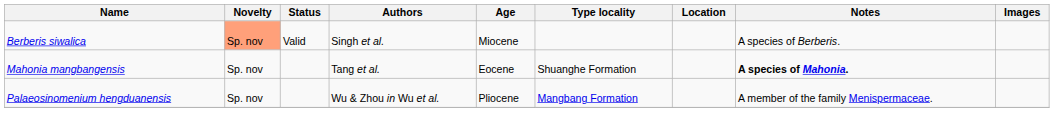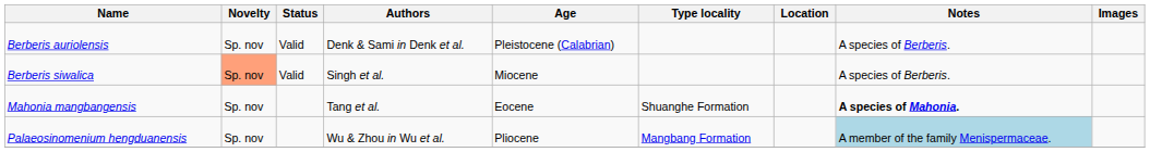+ row: Berberis auriolensis | Sp. nov | Valid | Denk & Sami in Denk et al. | Pleistocene (Calabrian) | A species of Berberis.
Palaeosinomenium hengduanensis | Notes: no background -> lightblue background
